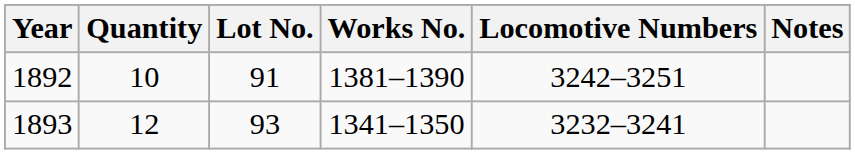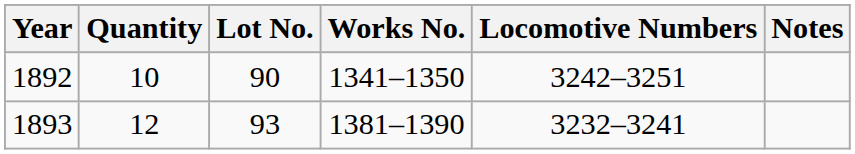1892 | Lot No.: 91 -> 90
1892 | Works No.: 1381–1390 -> 1341–1350
1893 | Works No.: 1341–1350 -> 1381–1390
